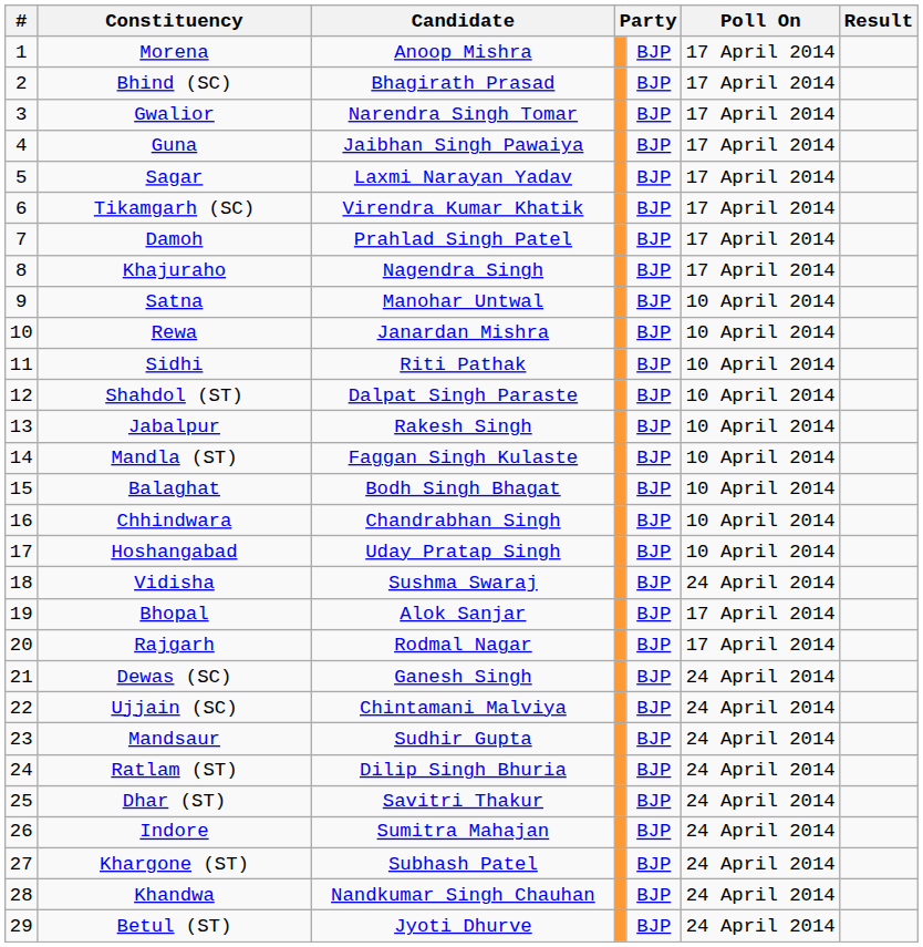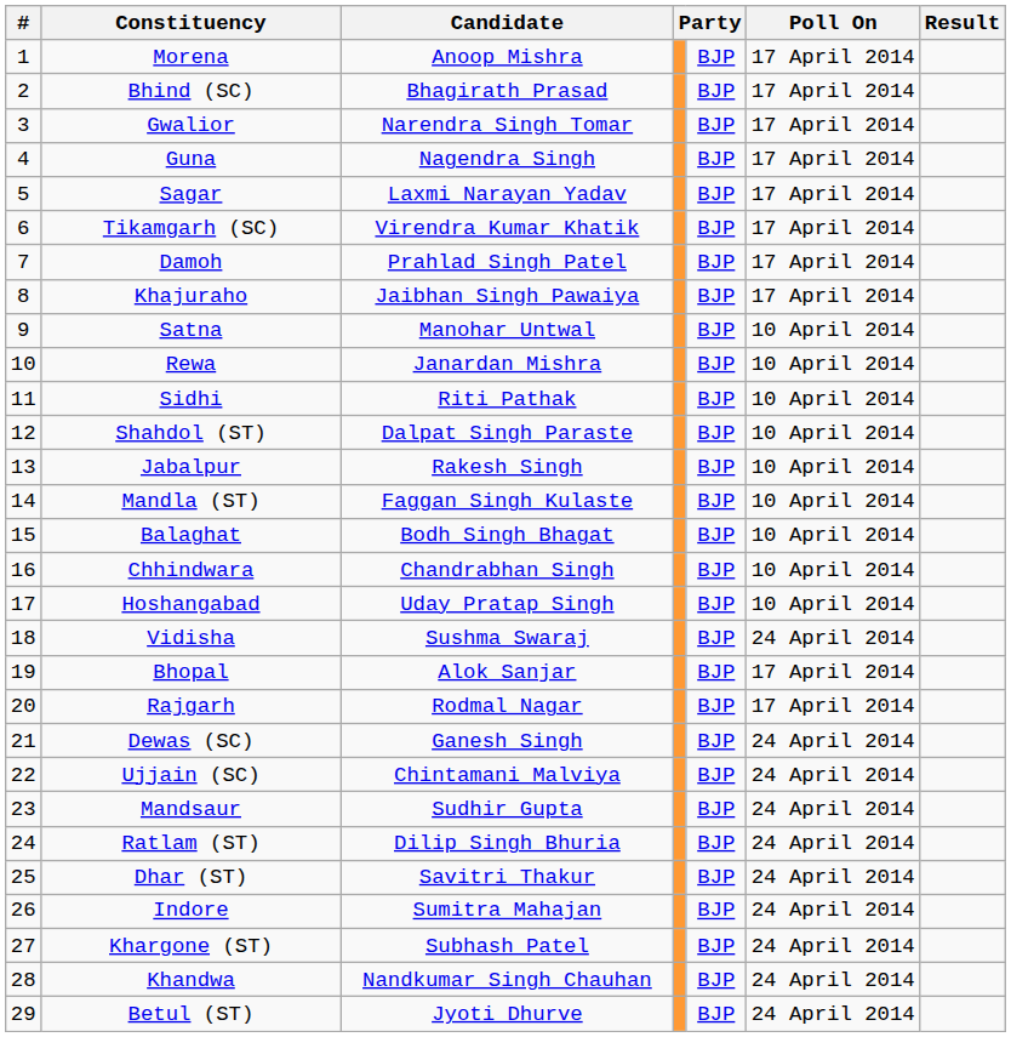Guna | Candidate: Jaibhan Singh Pawaiya -> Nagendra Singh
Khajuraho | Candidate: Nagendra Singh -> Jaibhan Singh Pawaiya
